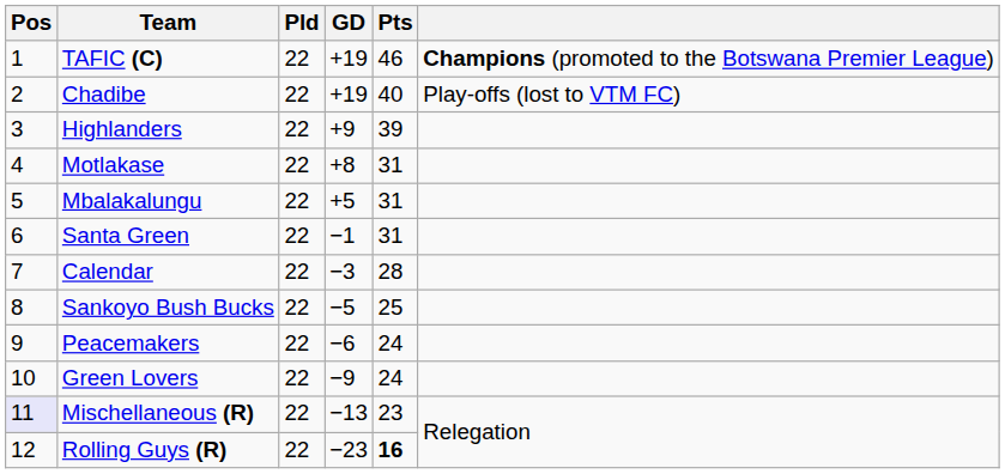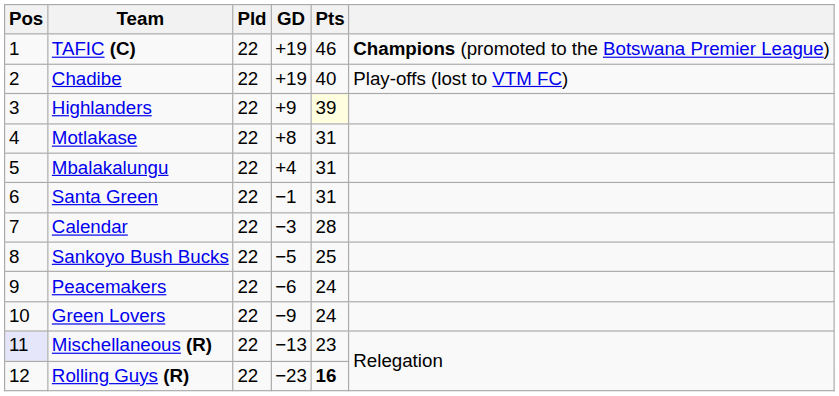Highlanders | Pts: no background -> lightyellow background
Mbalakalungu | GD: +5 -> +4
